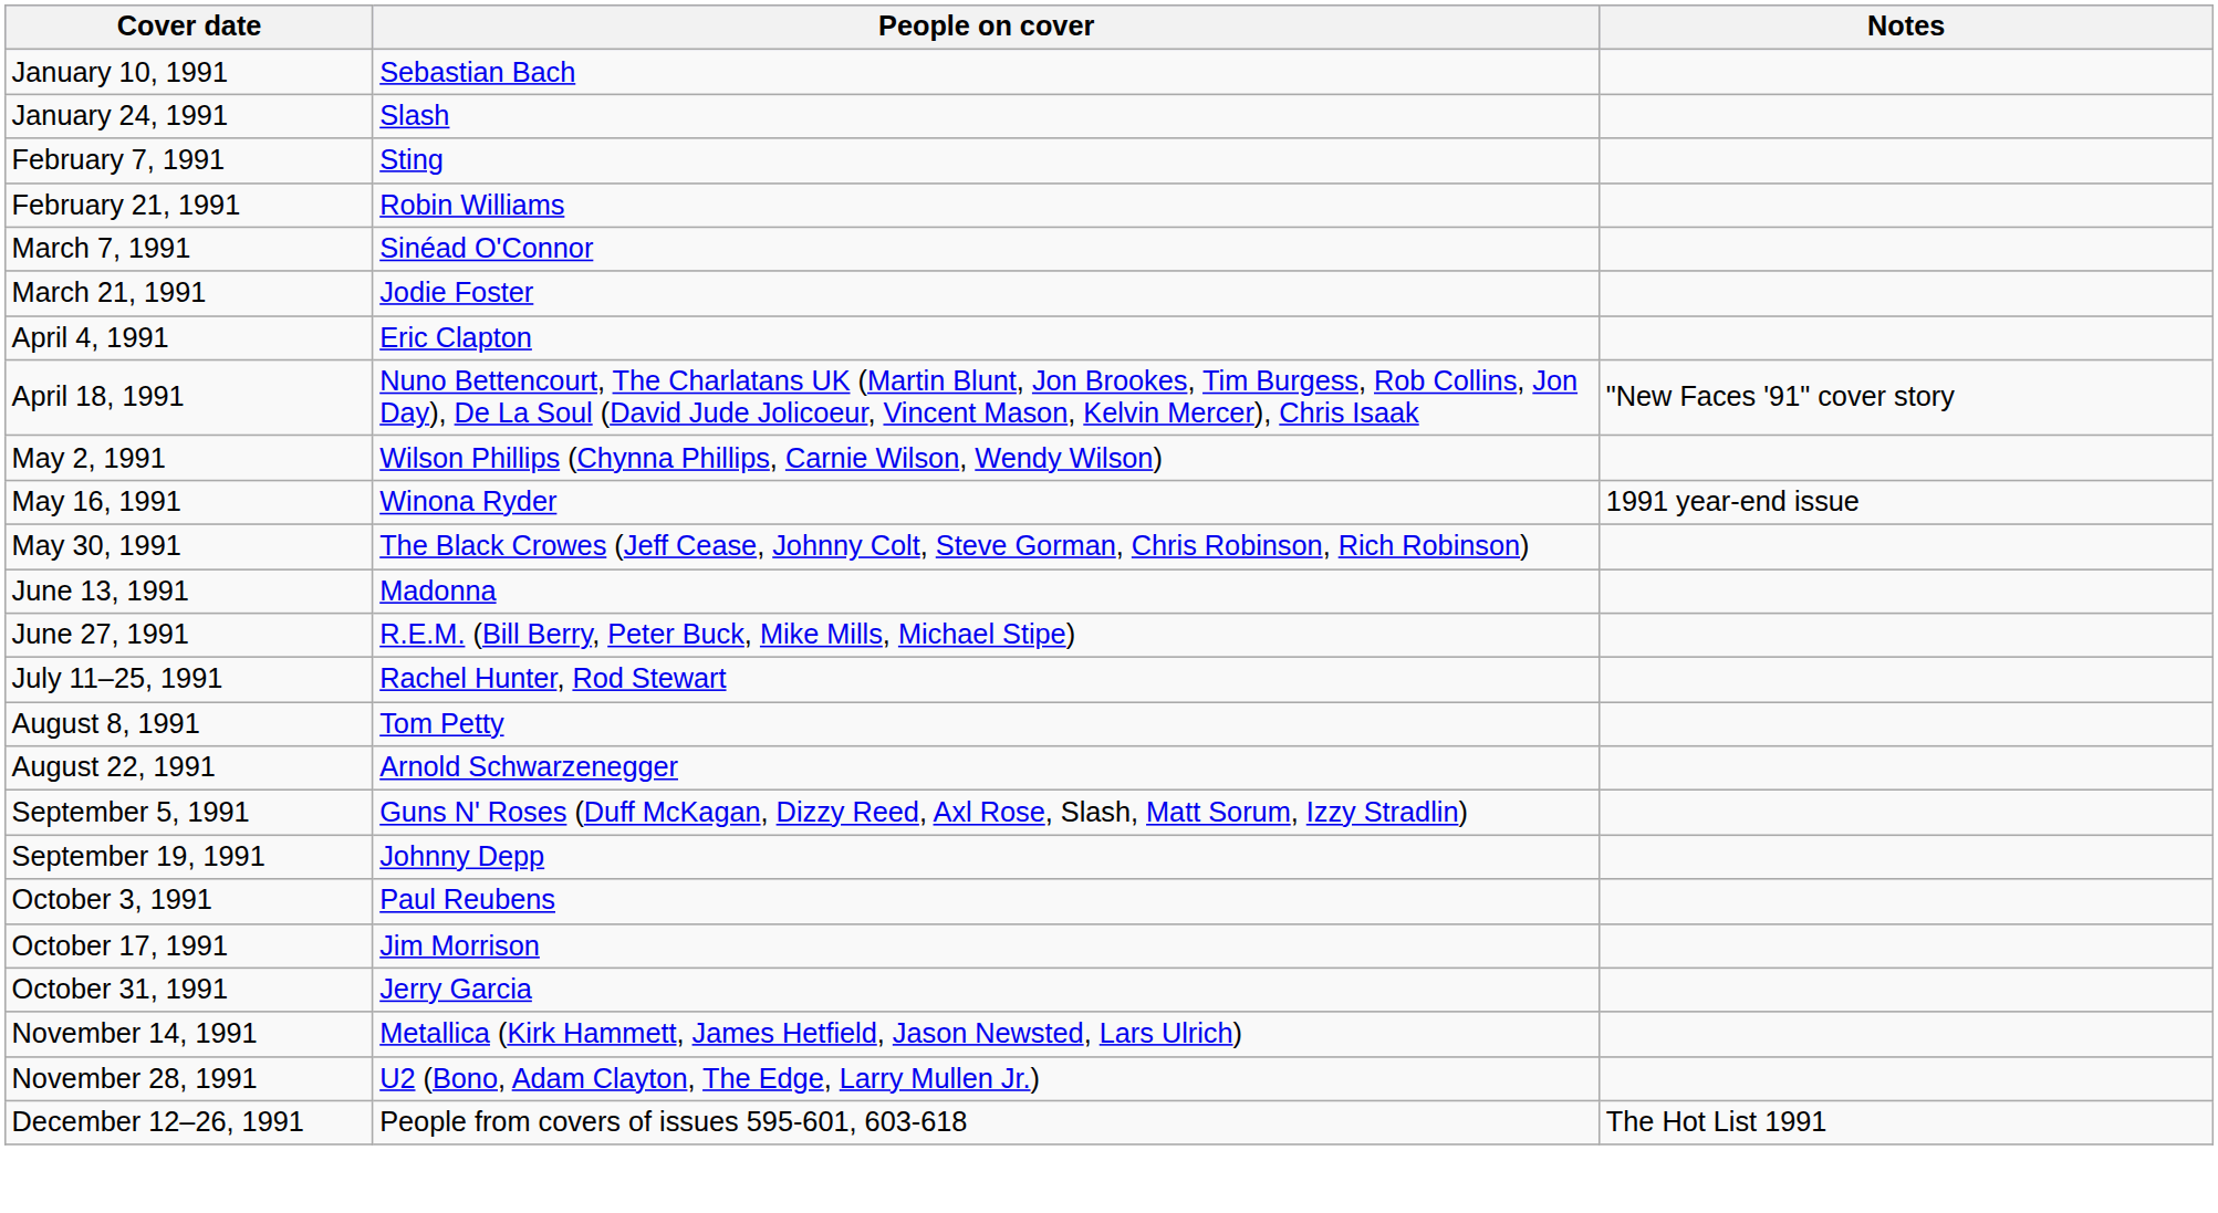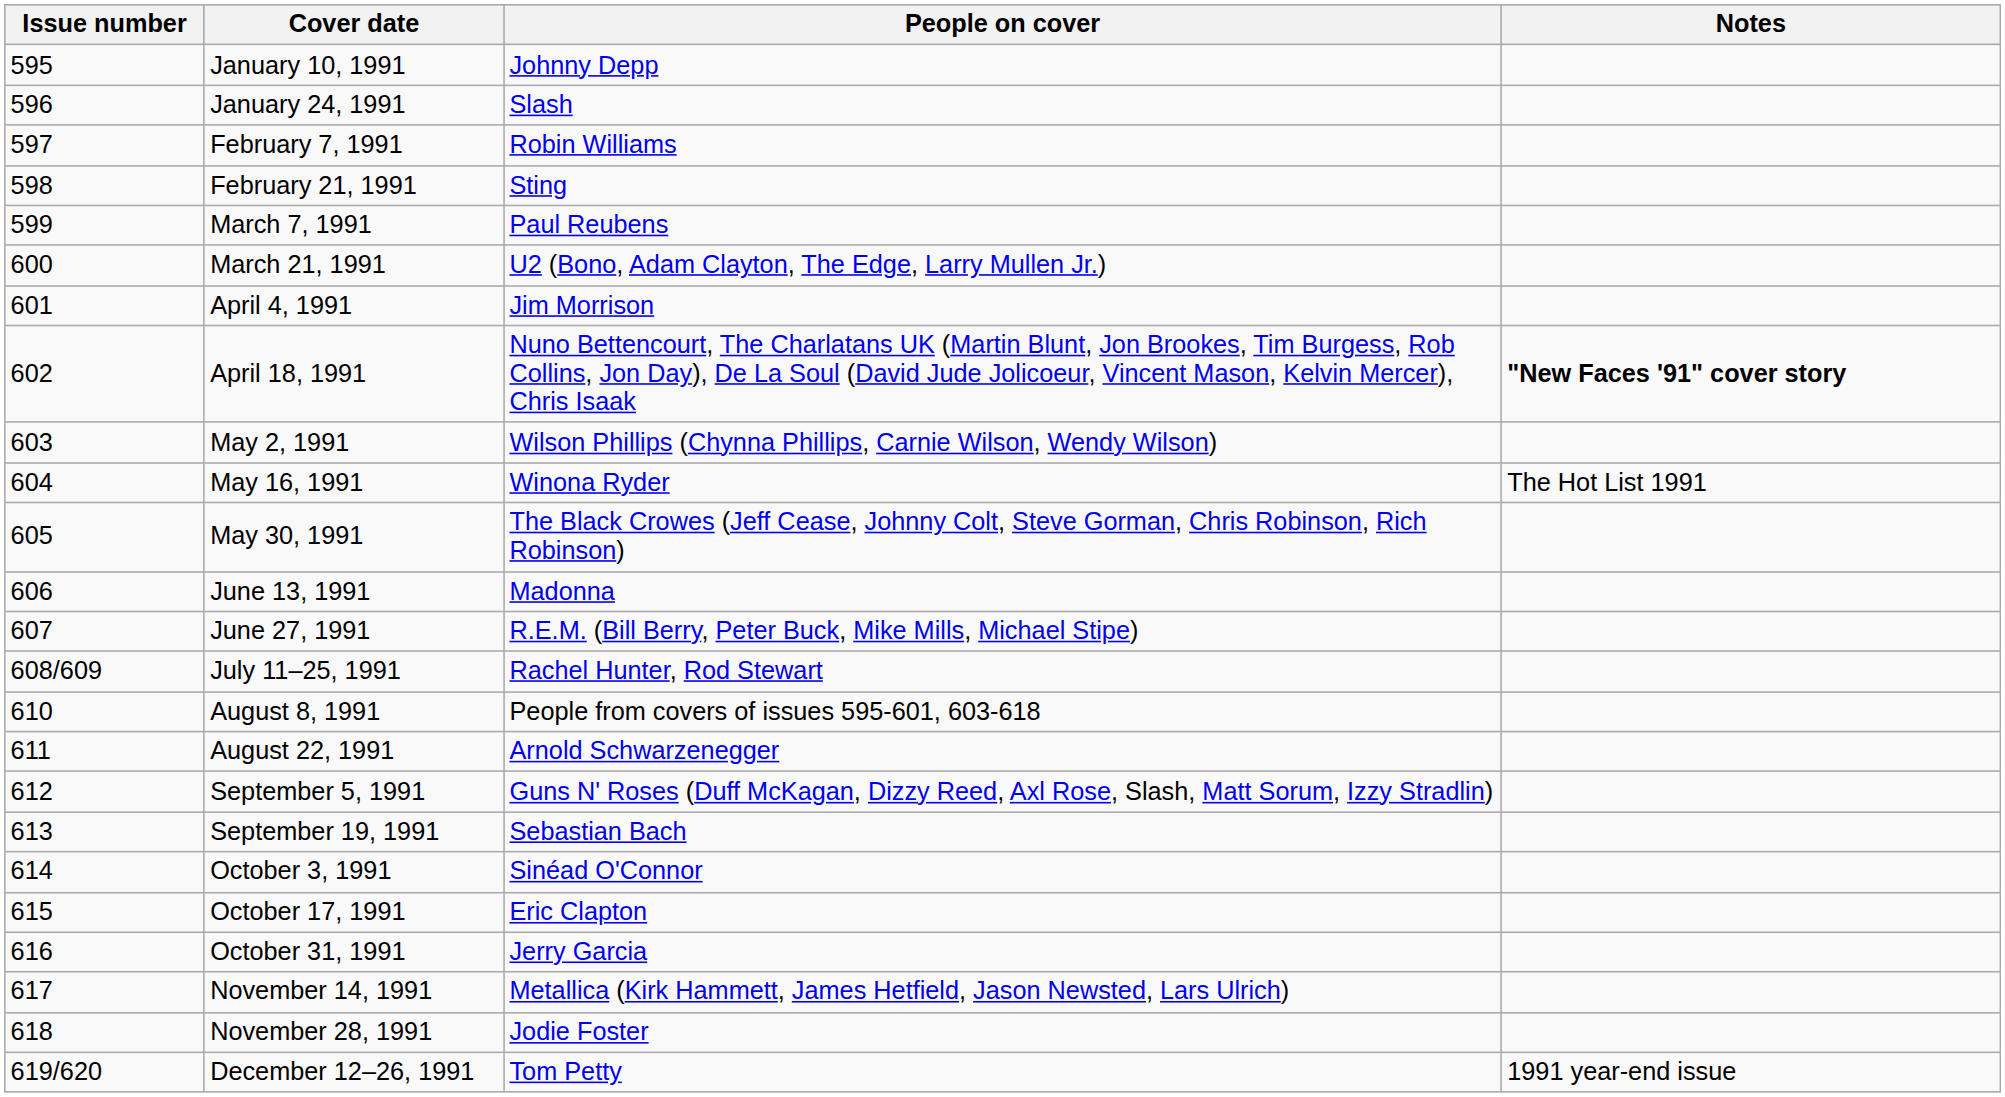+ column: Issue number | 595 | 596 | 597 | 598 | 599 | 600 | 601 | 602 | 603 | 604 | 605 | 606 | 607 | 608/609 | 610 | 611 | 612 | 613 | 614 | 615 | 616 | 617 | 618 | 619/620
January 10, 1991 | People on cover: Sebastian Bach -> Johnny Depp
February 7, 1991 | People on cover: Sting -> Robin Williams
February 21, 1991 | People on cover: Robin Williams -> Sting
March 7, 1991 | People on cover: Sinéad O'Connor -> Paul Reubens
March 21, 1991 | People on cover: Jodie Foster -> U2 (Bono, Adam Clayton, The Edge, Larry Mullen Jr.)
April 4, 1991 | People on cover: Eric Clapton -> Jim Morrison
April 18, 1991 | Notes: normal -> bold
May 16, 1991 | Notes: 1991 year-end issue -> The Hot List 1991
August 8, 1991 | People on cover: Tom Petty -> People from covers of issues 595-601, 603-618
September 19, 1991 | People on cover: Johnny Depp -> Sebastian Bach
October 3, 1991 | People on cover: Paul Reubens -> Sinéad O'Connor
October 17, 1991 | People on cover: Jim Morrison -> Eric Clapton
November 28, 1991 | People on cover: U2 (Bono, Adam Clayton, The Edge, Larry Mullen Jr.) -> Jodie Foster
December 12–26, 1991 | People on cover: People from covers of issues 595-601, 603-618 -> Tom Petty
December 12–26, 1991 | Notes: The Hot List 1991 -> 1991 year-end issue
